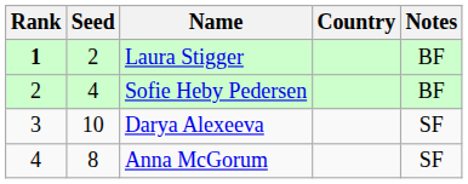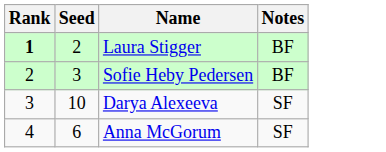- column: Country
Sofie Heby Pedersen | Seed: 4 -> 3
Anna McGorum | Seed: 8 -> 6
